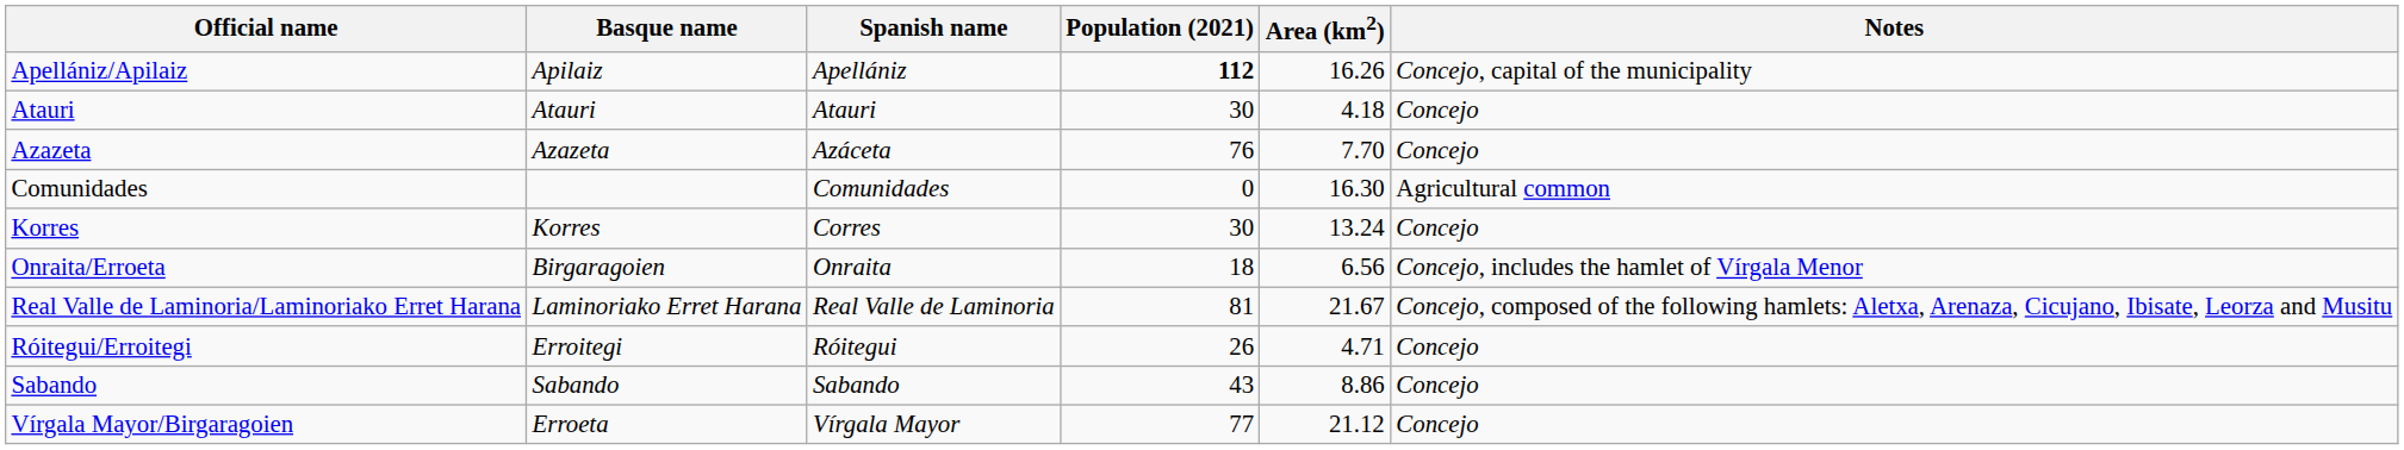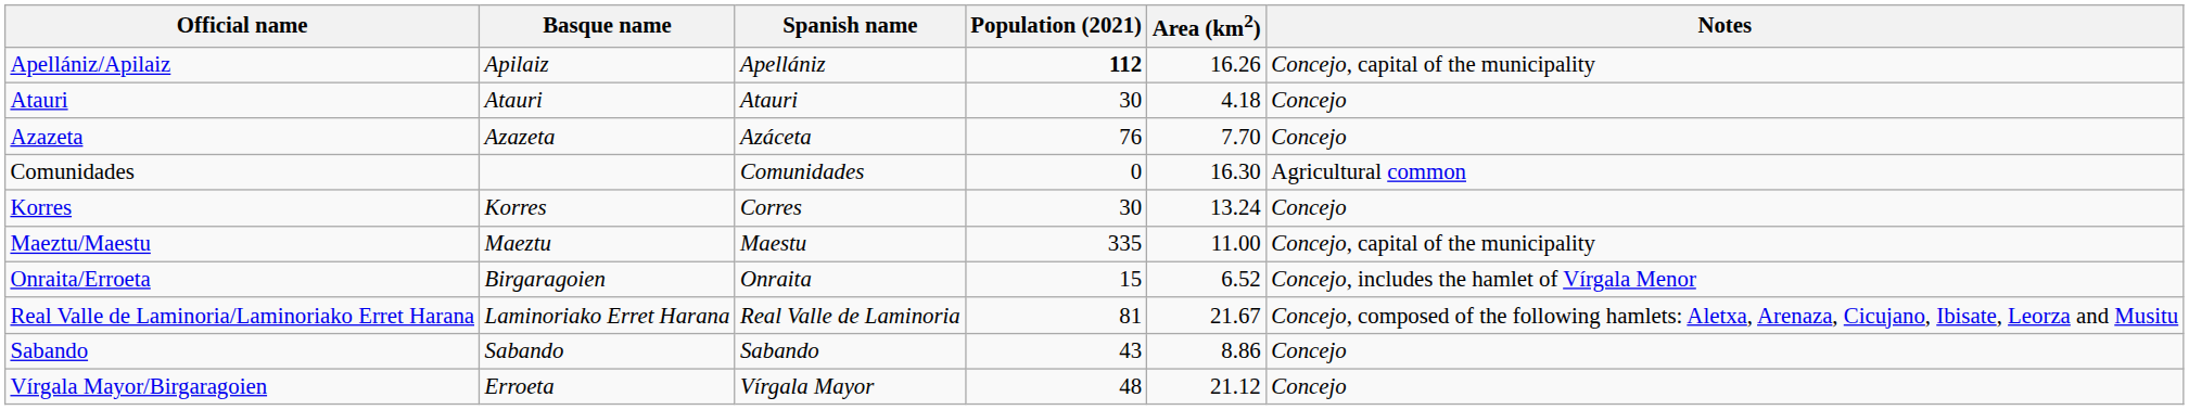+ row: Maeztu/Maestu | Maeztu | Maestu | 335 | 11.00 | Concejo, capital of the municipality
Onraita/Erroeta | Population (2021): 18 -> 15
Onraita/Erroeta | Area (km2): 6.56 -> 6.52
- row: Róitegui/Erroitegi | Erroitegi | Róitegui | 26 | 4.71 | Concejo
Vírgala Mayor/Birgaragoien | Population (2021): 77 -> 48
